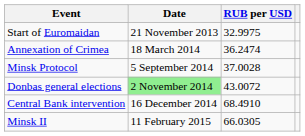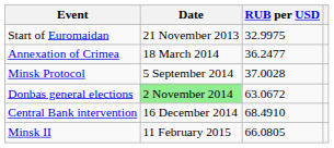Annexation of Crimea | RUB per USD: 36.2474 -> 36.2477
Donbas general elections | RUB per USD: 43.0072 -> 63.0672
Minsk II | RUB per USD: 66.0305 -> 66.0805
